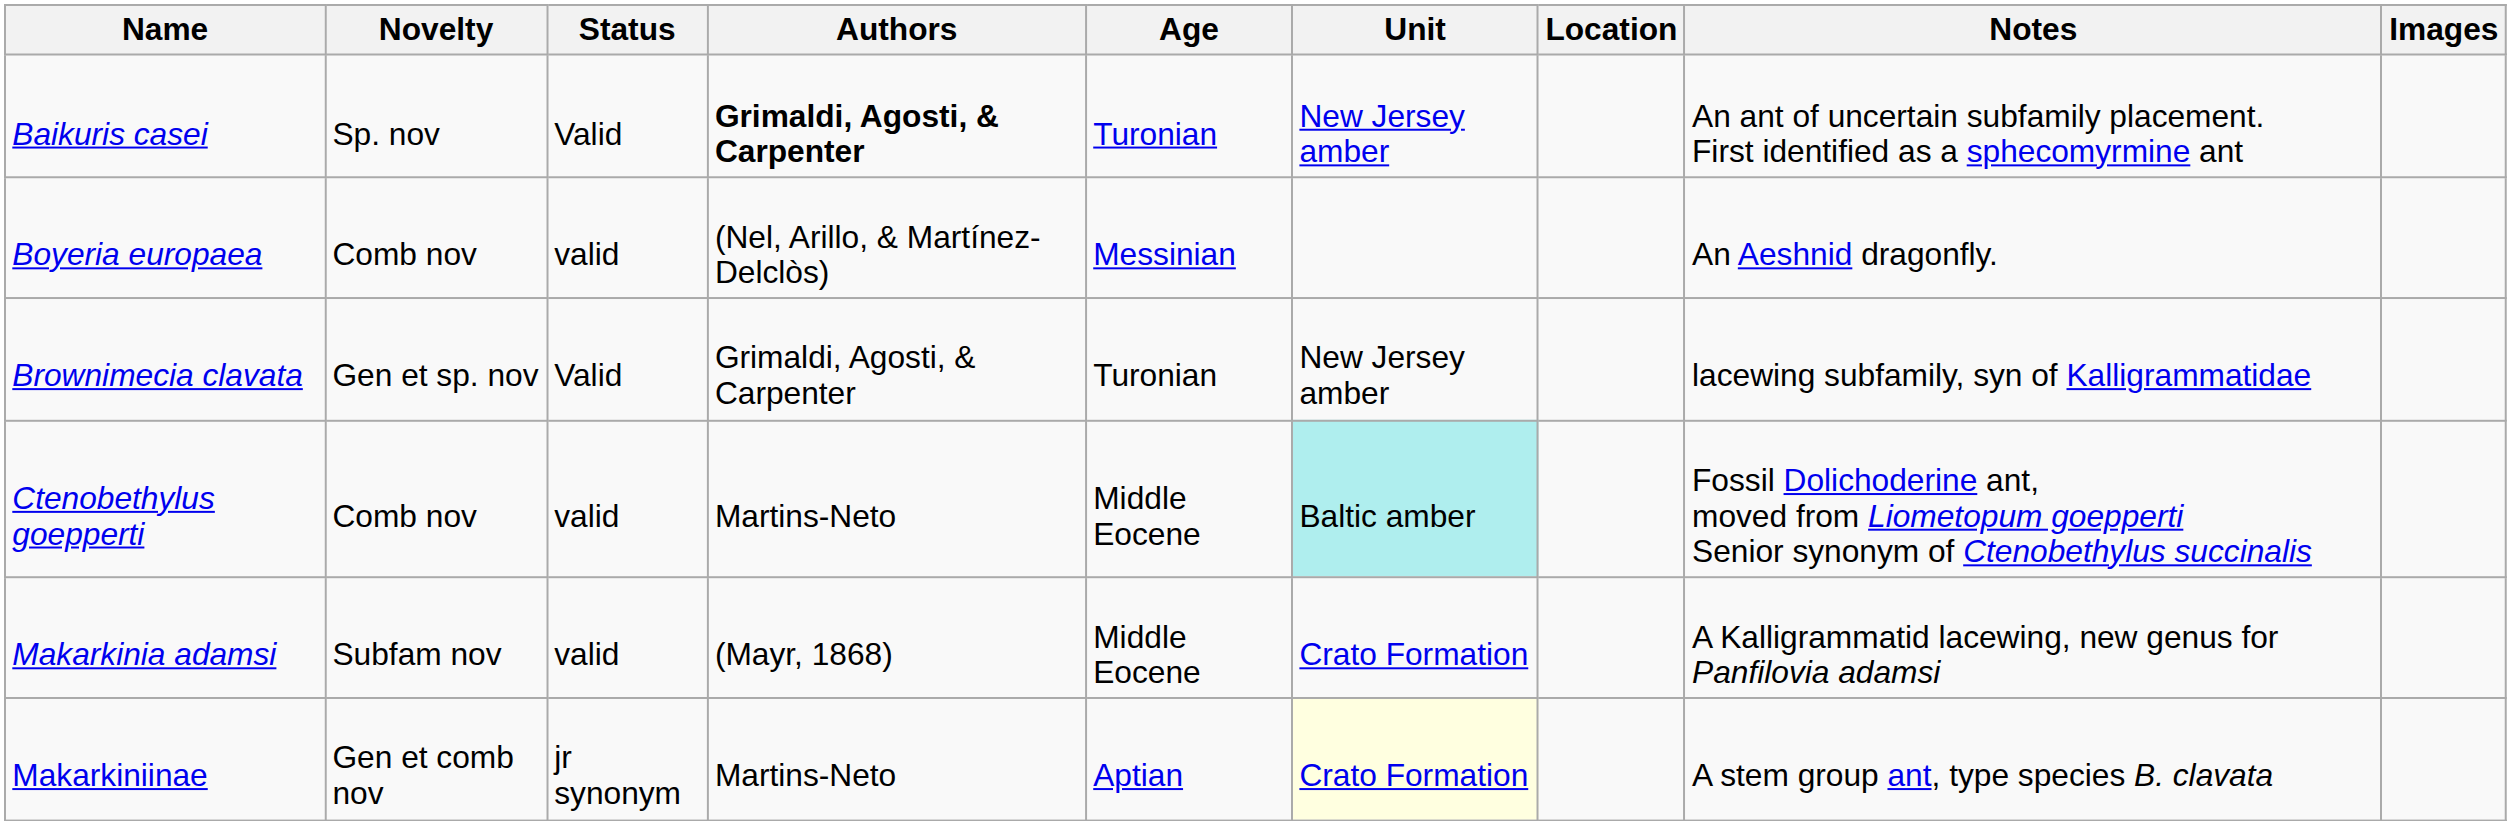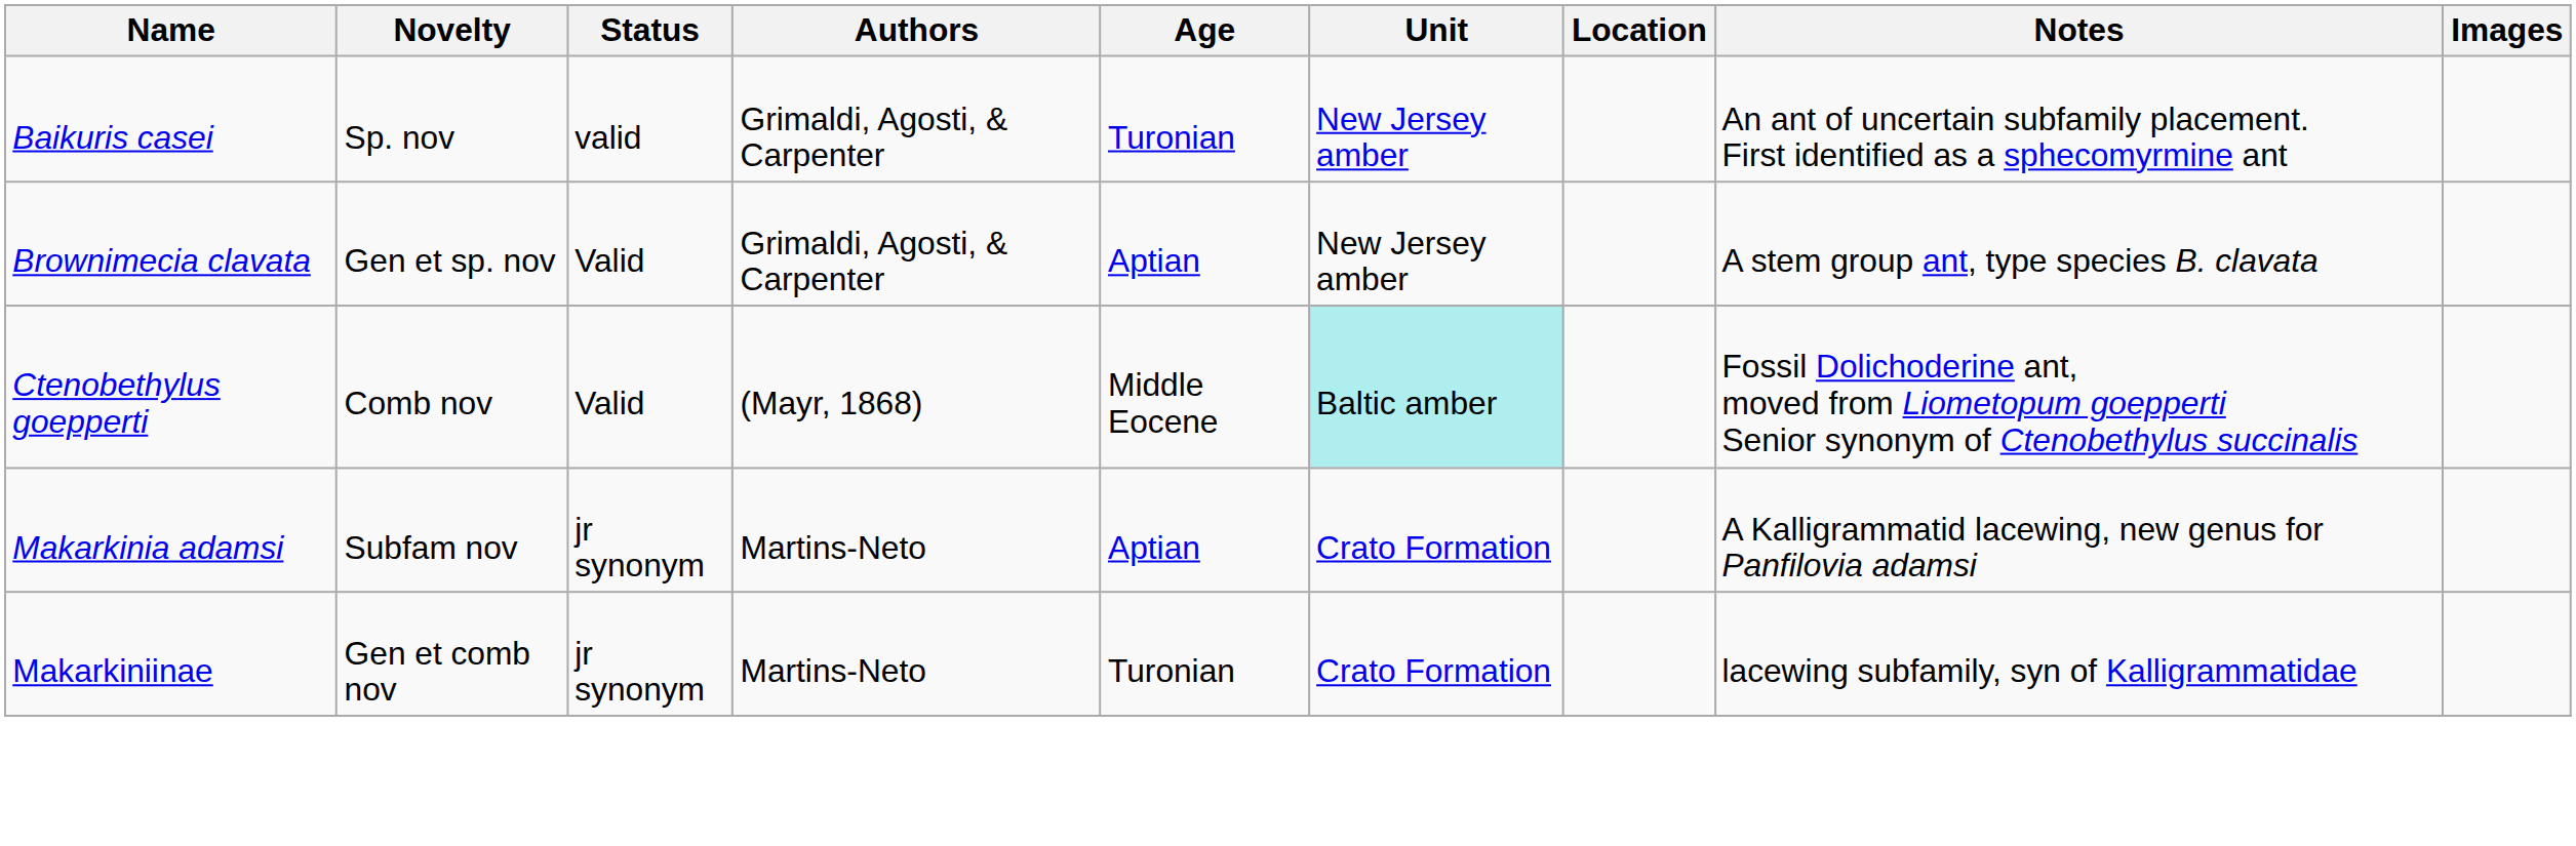Baikuris casei | Status: Valid -> valid
Baikuris casei | Authors: bold -> normal
- row: Boyeria europaea | Comb nov | valid | (Nel, Arillo, & Martínez-Delclòs) | Messinian | An Aeshnid dragonfly.
Brownimecia clavata | Age: Turonian -> Aptian
Brownimecia clavata | Notes: lacewing subfamily, syn of Kalligrammatidae -> A stem group ant, type species B. clavata
Ctenobethylus goepperti | Status: valid -> Valid
Ctenobethylus goepperti | Authors: Martins-Neto -> (Mayr, 1868)
Makarkinia adamsi | Status: valid -> jr synonym
Makarkinia adamsi | Authors: (Mayr, 1868) -> Martins-Neto
Makarkinia adamsi | Age: Middle Eocene -> Aptian
Makarkiniinae | Age: Aptian -> Turonian
Makarkiniinae | Unit: lightyellow background -> no background
Makarkiniinae | Notes: A stem group ant, type species B. clavata -> lacewing subfamily, syn of Kalligrammatidae
